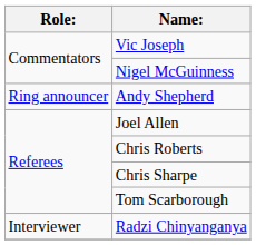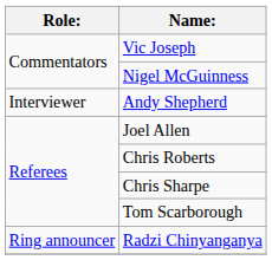Andy Shepherd | Role:: Ring announcer -> Interviewer
Radzi Chinyanganya | Role:: Interviewer -> Ring announcer
